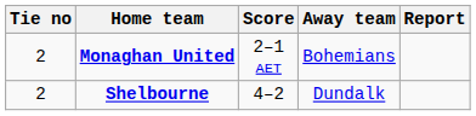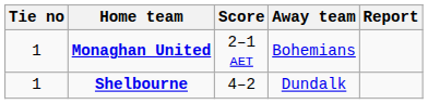Monaghan United | Tie no: 2 -> 1
Shelbourne | Tie no: 2 -> 1
